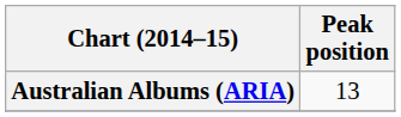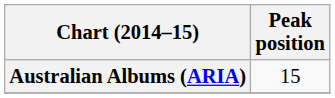Australian Albums (ARIA) | Peak position: 13 -> 15
